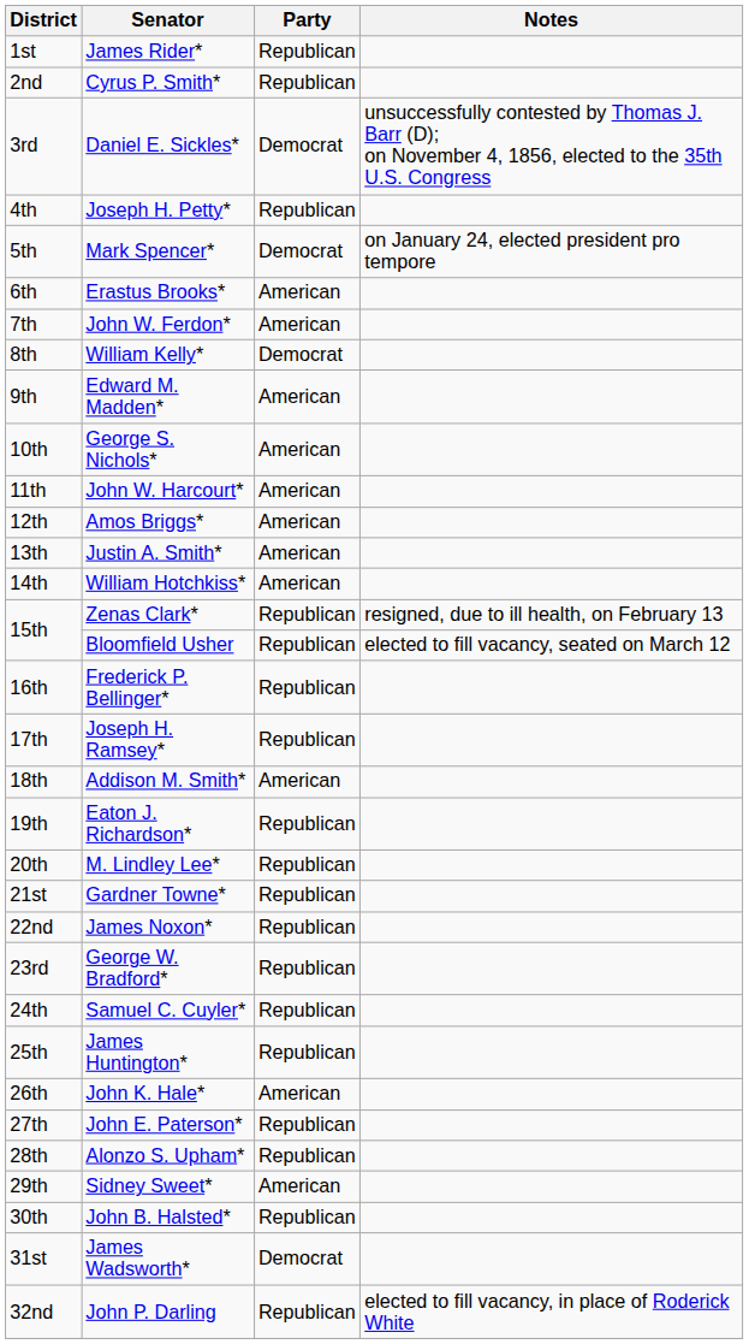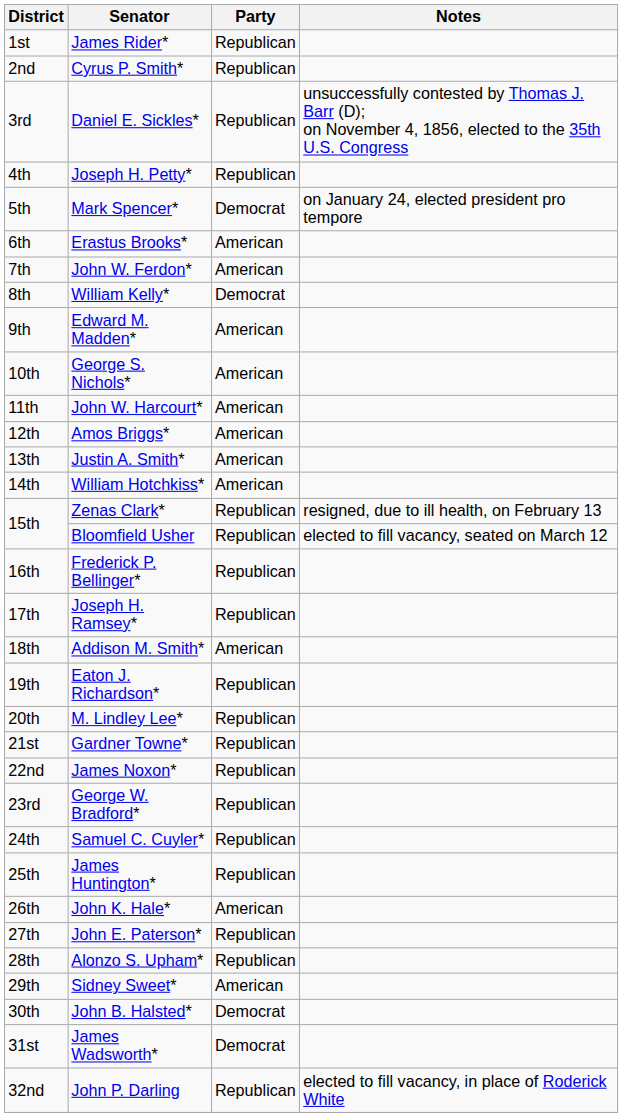Daniel E. Sickles* | Party: Democrat -> Republican
John B. Halsted* | Party: Republican -> Democrat
